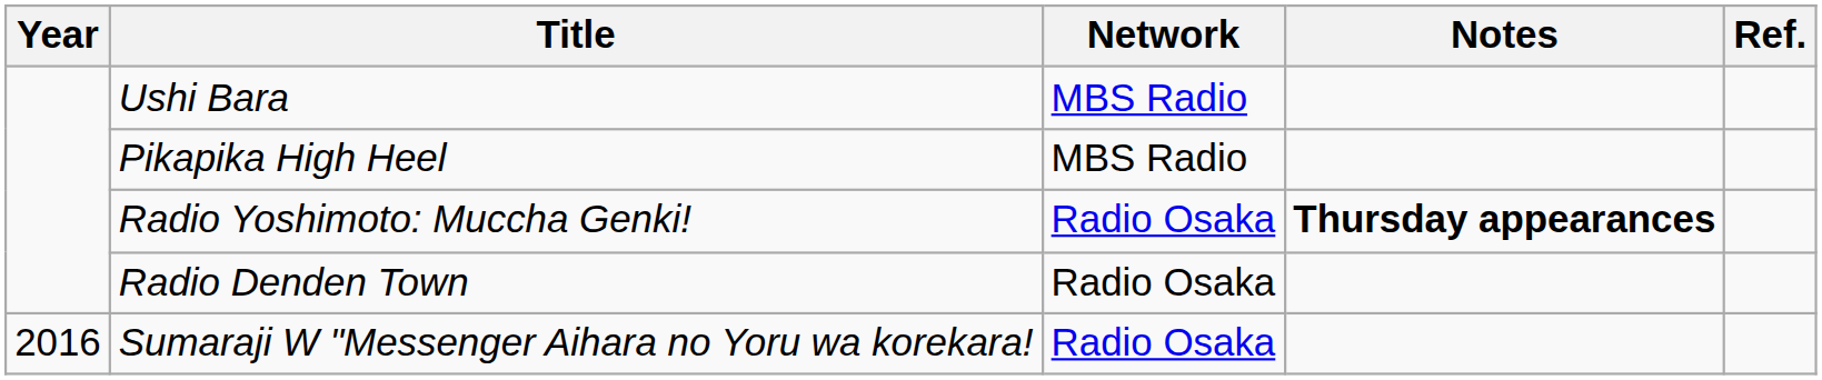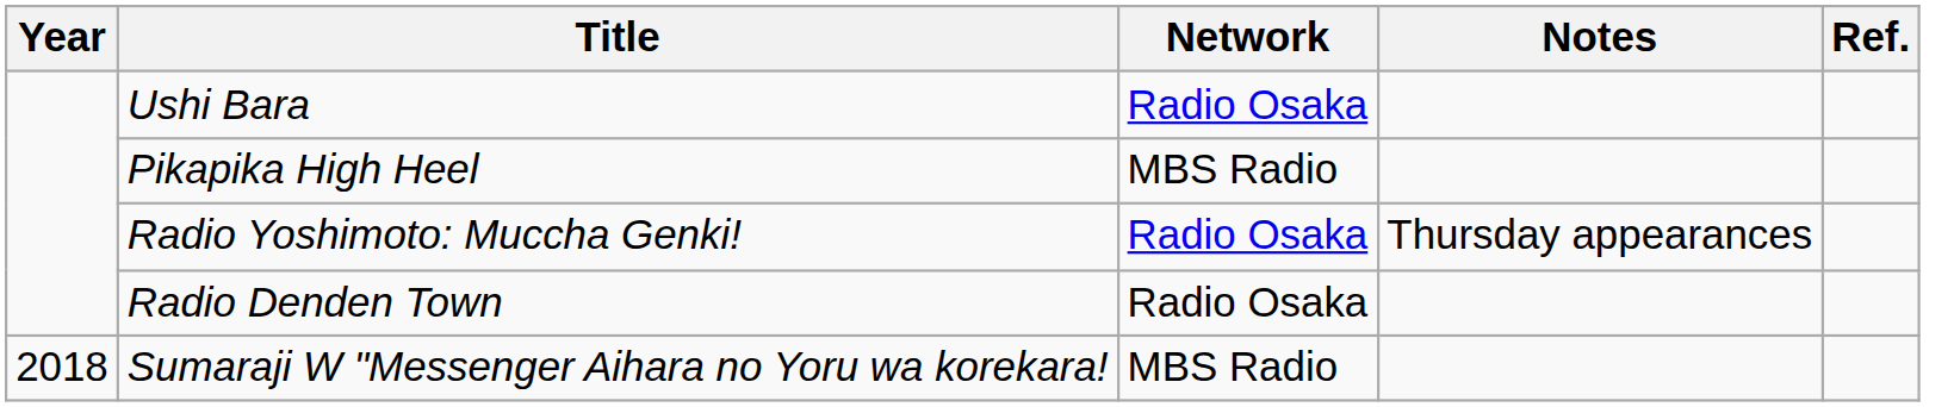Ushi Bara | Network: MBS Radio -> Radio Osaka
Radio Yoshimoto: Muccha Genki! | Notes: bold -> normal
Sumaraji W "Messenger Aihara no Yoru wa korekara! | Year: 2016 -> 2018
Sumaraji W "Messenger Aihara no Yoru wa korekara! | Network: Radio Osaka -> MBS Radio
